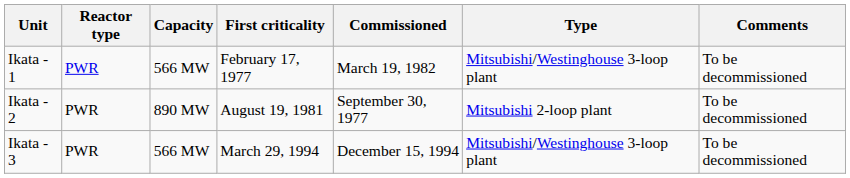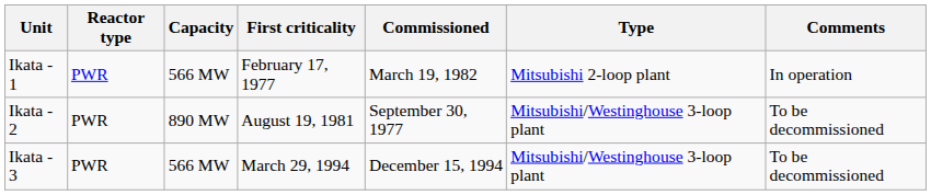Ikata - 1 | Type: Mitsubishi/Westinghouse 3-loop plant -> Mitsubishi 2-loop plant
Ikata - 1 | Comments: To be decommissioned -> In operation
Ikata - 2 | Type: Mitsubishi 2-loop plant -> Mitsubishi/Westinghouse 3-loop plant
